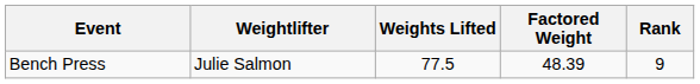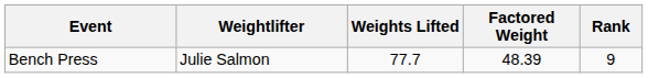Bench Press | Weights Lifted: 77.5 -> 77.7
